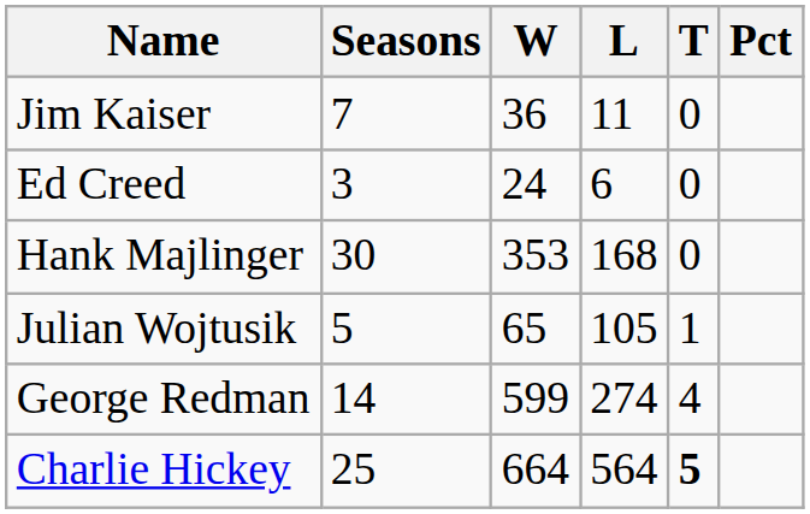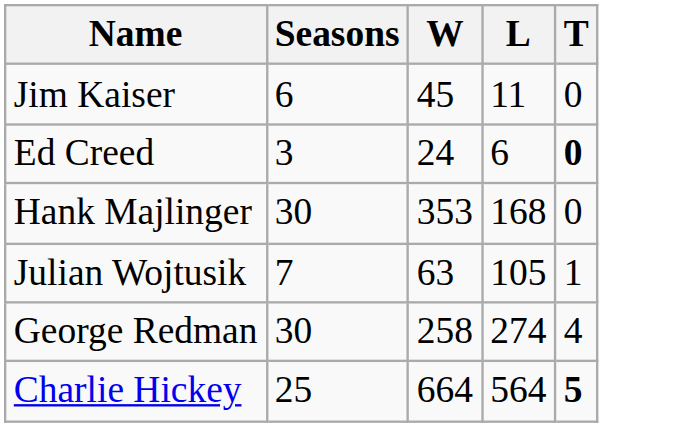- column: Pct
Jim Kaiser | Seasons: 7 -> 6
Jim Kaiser | W: 36 -> 45
Ed Creed | T: normal -> bold
Julian Wojtusik | Seasons: 5 -> 7
Julian Wojtusik | W: 65 -> 63
George Redman | Seasons: 14 -> 30
George Redman | W: 599 -> 258
